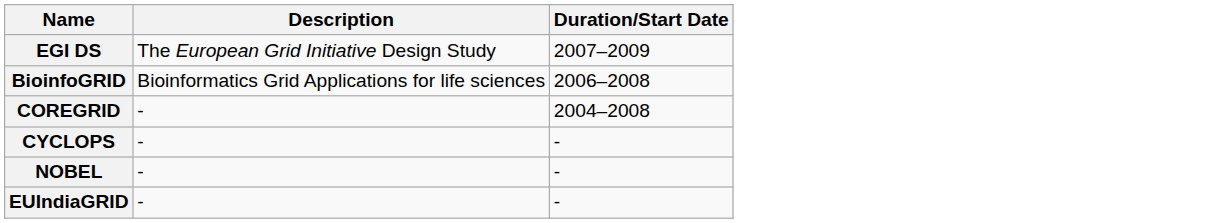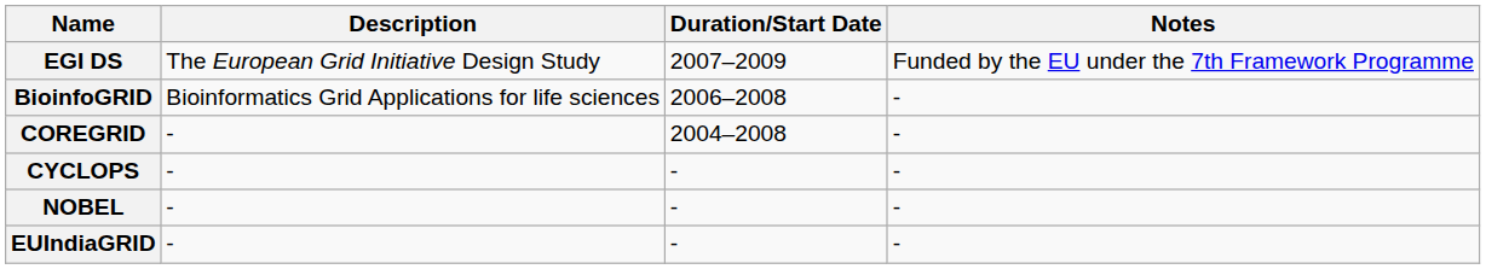+ column: Notes | Funded by the EU under the 7th Framework Programme | - | - | - | - | -
